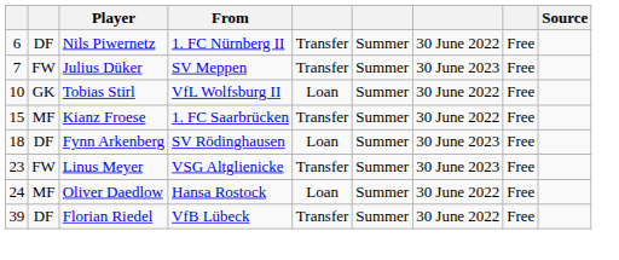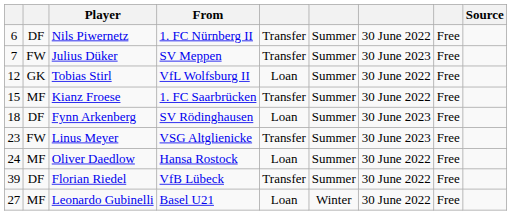Tobias Stirl | column 1: 10 -> 12
+ row: 27 | MF | Leonardo Gubinelli | Basel U21 | Loan | Winter | 30 June 2022 | Free
